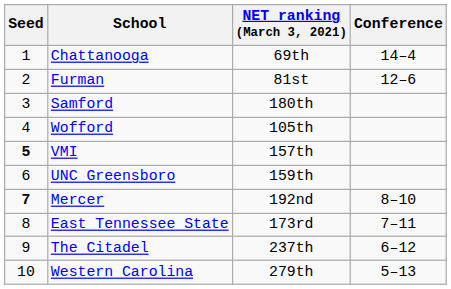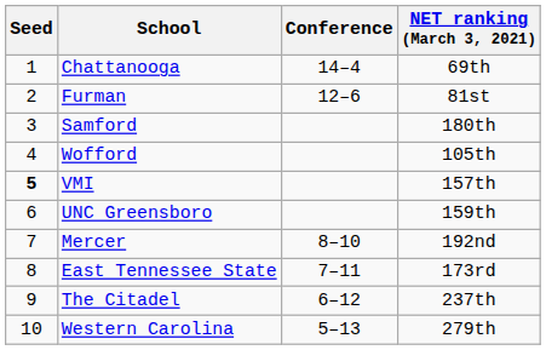columns swapped: Conference <-> NET ranking (March 3, 2021)
Mercer | Seed: bold -> normal
